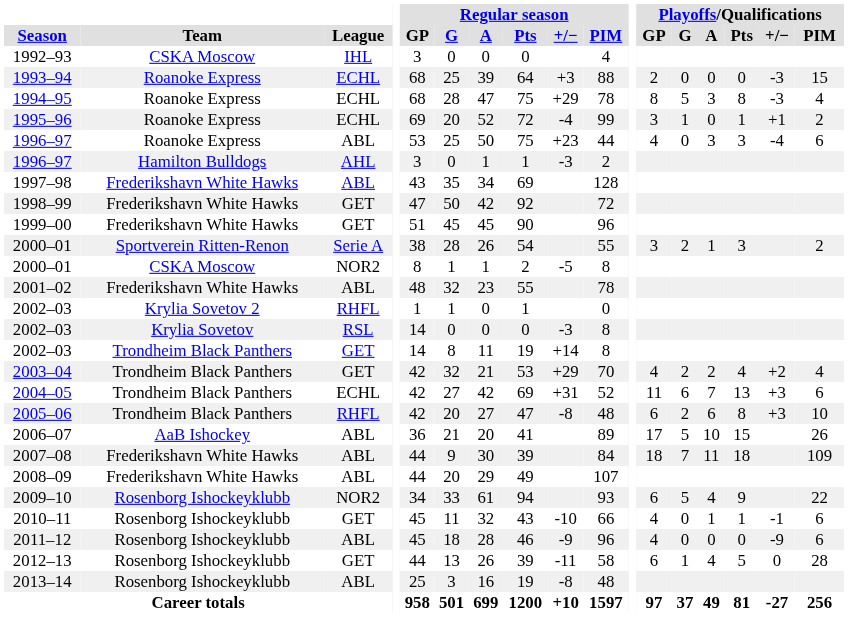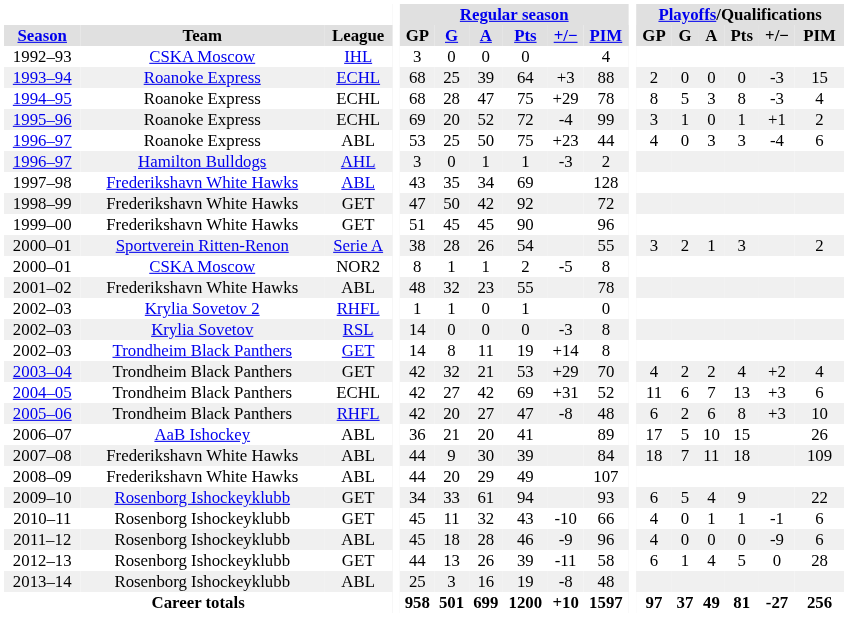2009–10 | League: NOR2 -> GET
